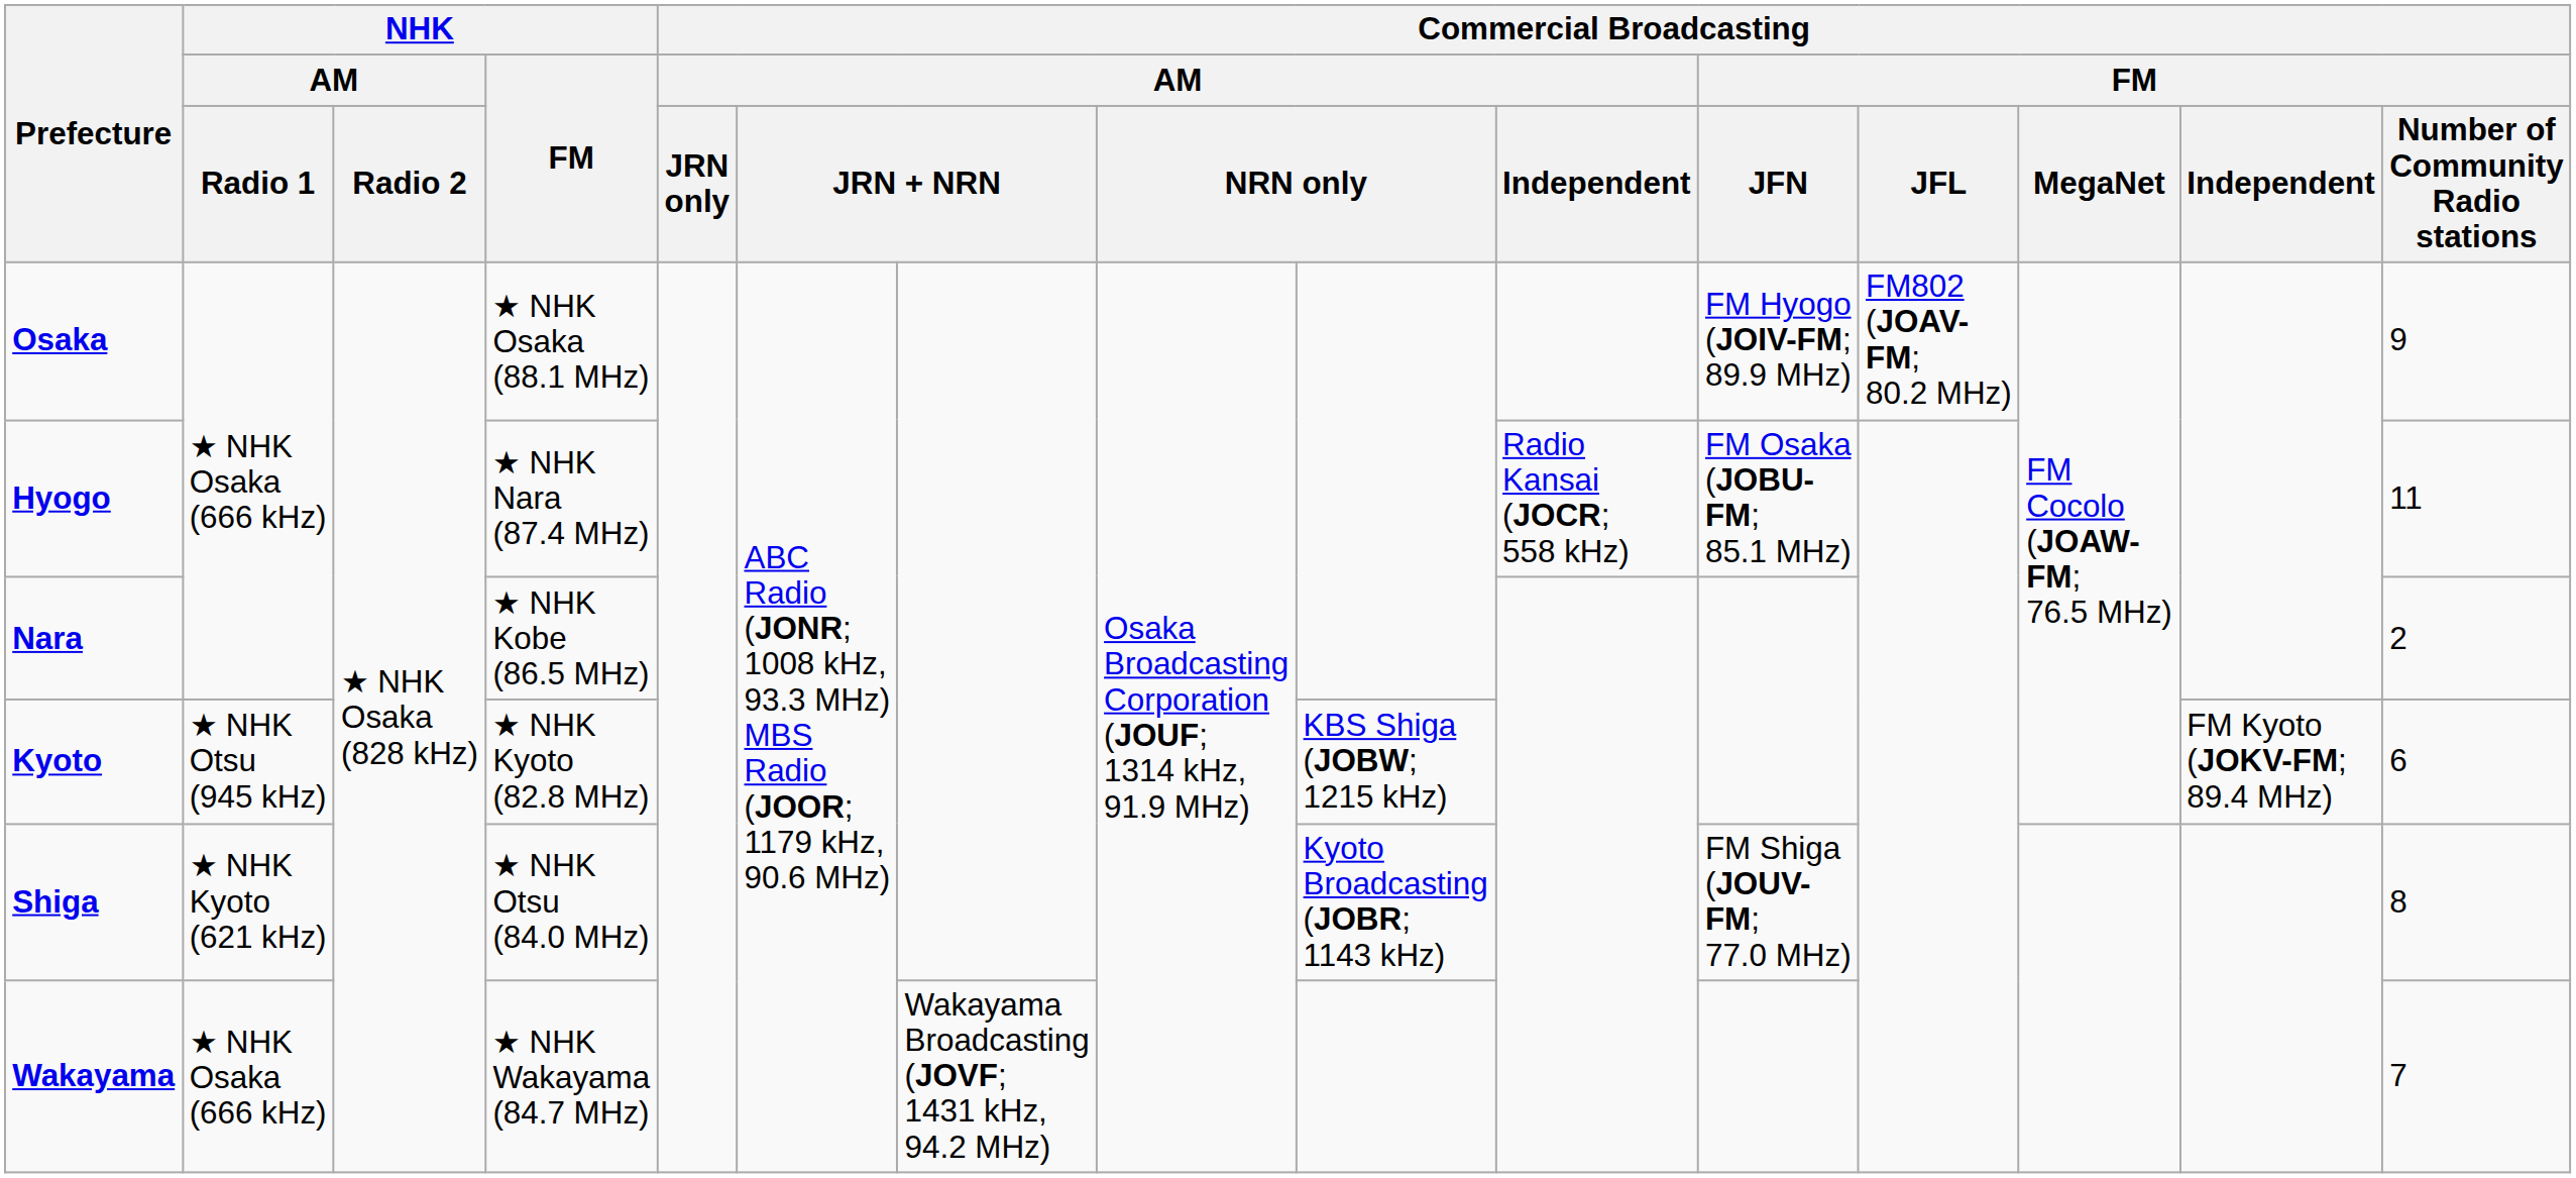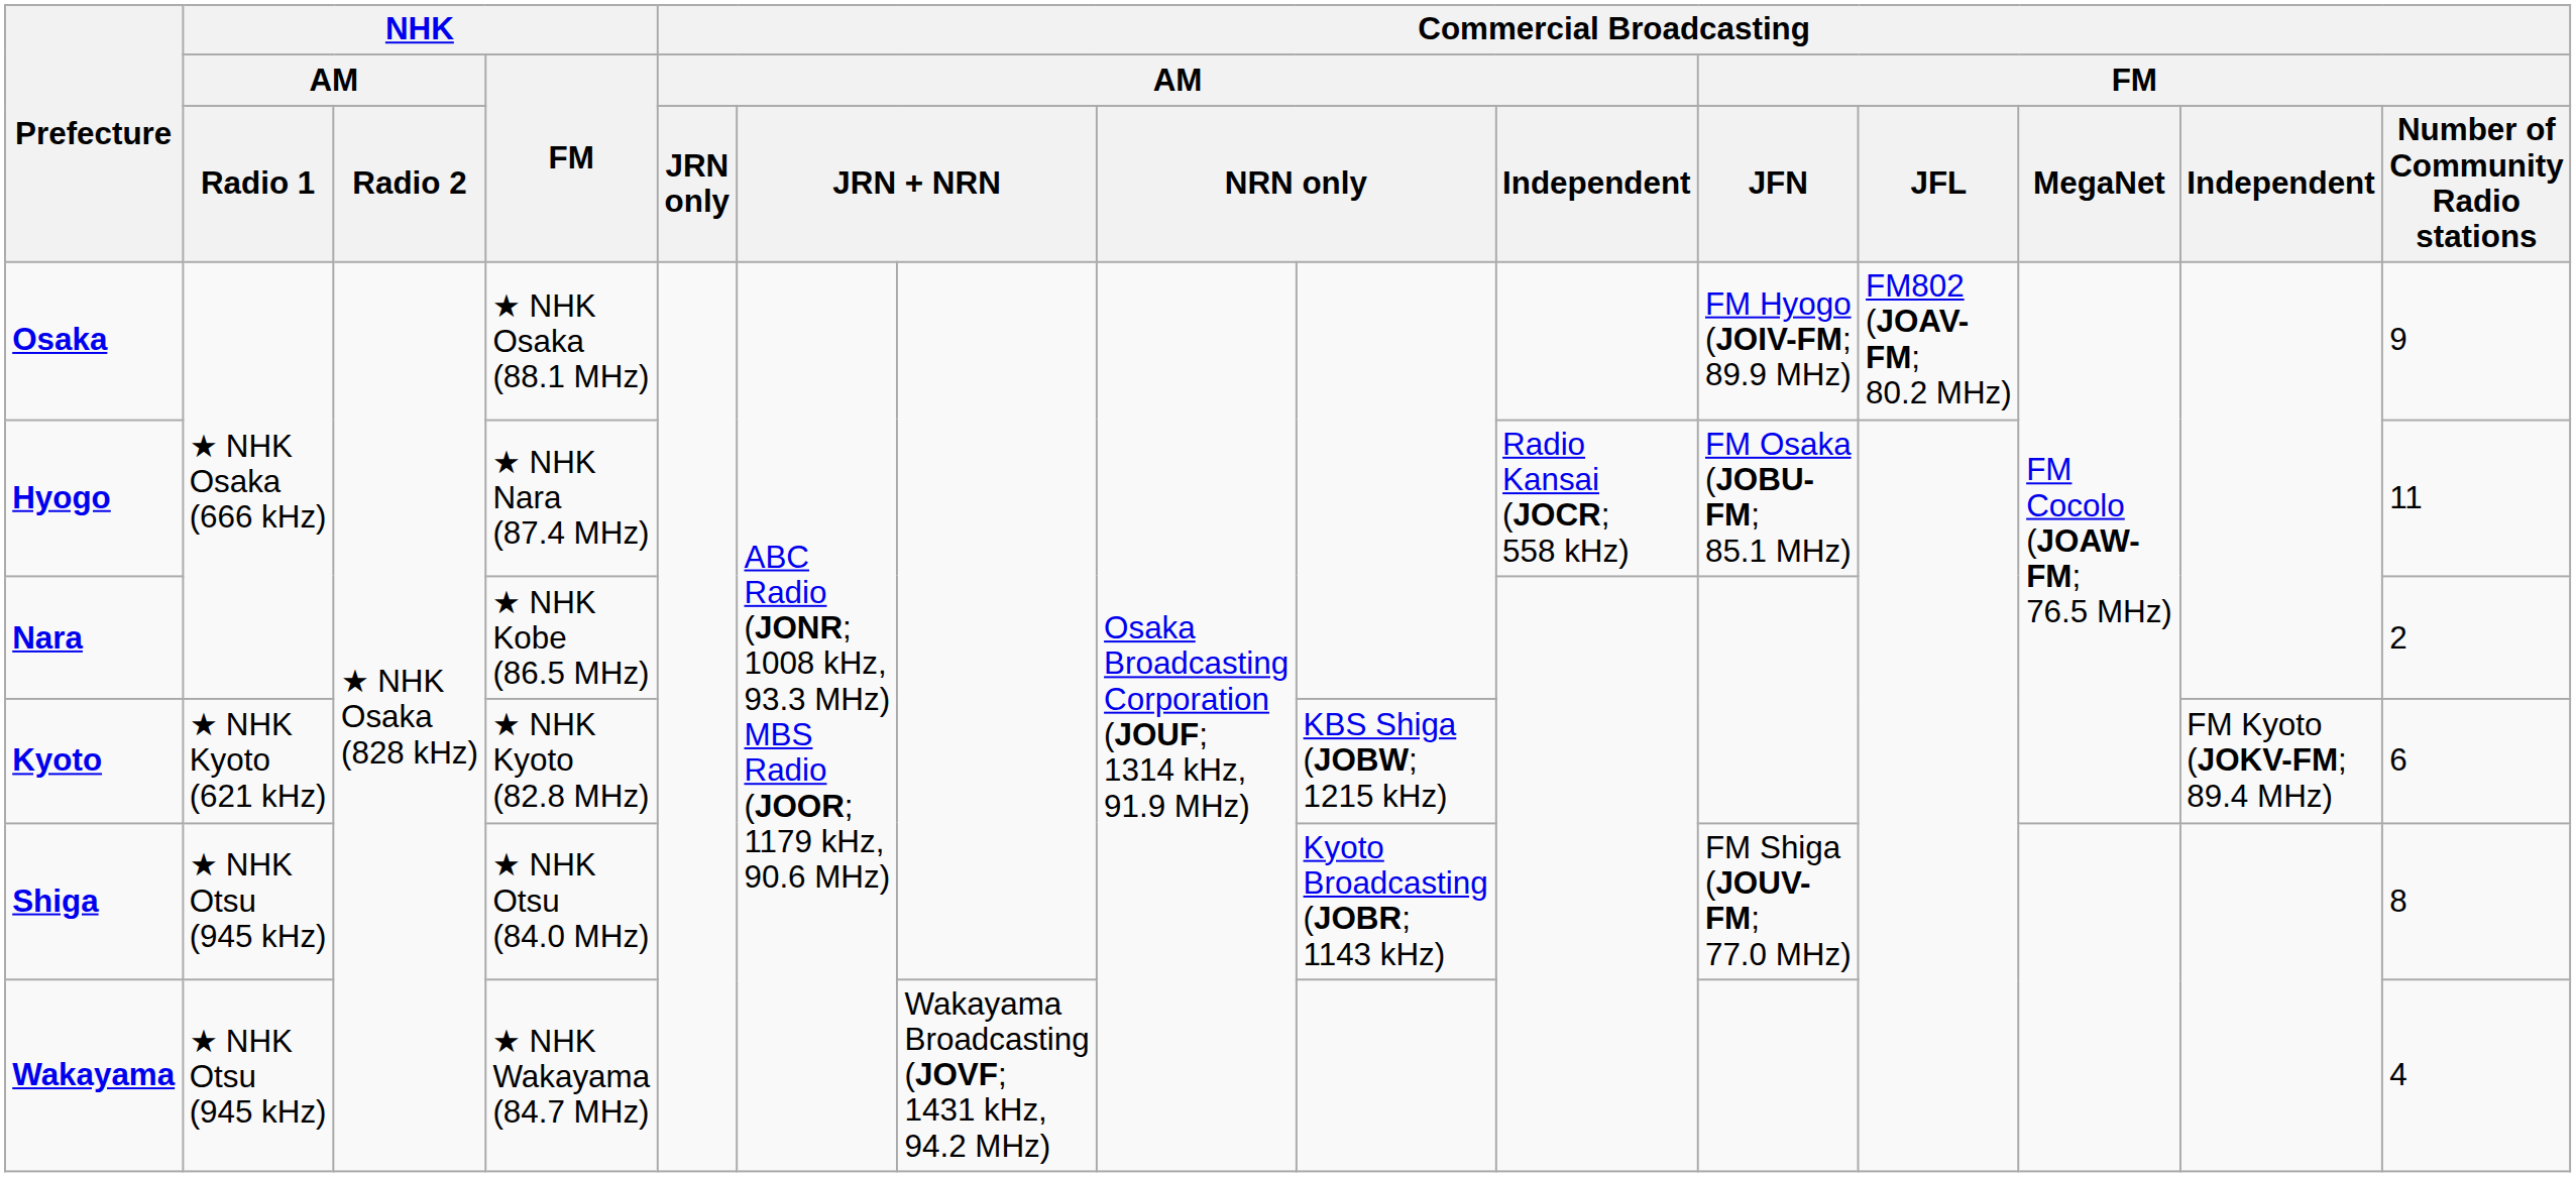Kyoto | NHK / AM / Radio 1: ★ NHK Otsu (945 kHz) -> ★ NHK Kyoto (621 kHz)
Shiga | NHK / AM / Radio 1: ★ NHK Kyoto (621 kHz) -> ★ NHK Otsu (945 kHz)
Wakayama | NHK / AM / Radio 1: ★ NHK Osaka (666 kHz) -> ★ NHK Otsu (945 kHz)
Wakayama | column 15: 7 -> 4
